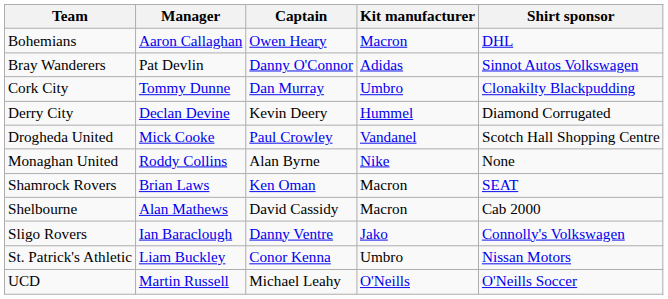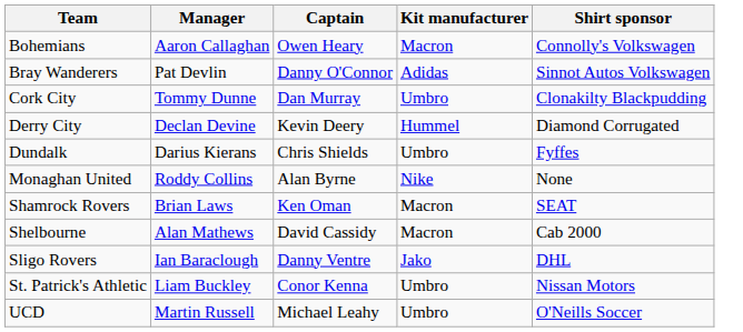Bohemians | Shirt sponsor: DHL -> Connolly's Volkswagen
- row: Drogheda United | Mick Cooke | Paul Crowley | Vandanel | Scotch Hall Shopping Centre
+ row: Dundalk | Darius Kierans | Chris Shields | Umbro | Fyffes
Sligo Rovers | Shirt sponsor: Connolly's Volkswagen -> DHL
UCD | Kit manufacturer: O'Neills -> Umbro
